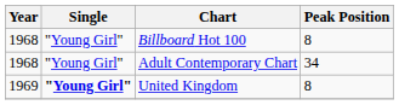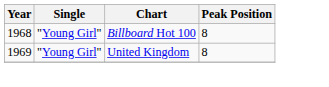- row: 1968 | "Young Girl" | Adult Contemporary Chart | 34
United Kingdom | Single: bold -> normal
